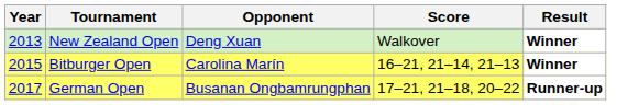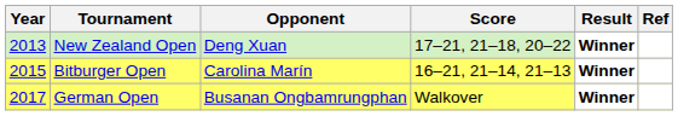+ column: Ref
New Zealand Open | Score: Walkover -> 17–21, 21–18, 20–22
German Open | Score: 17–21, 21–18, 20–22 -> Walkover
German Open | Result: Runner-up -> Winner
